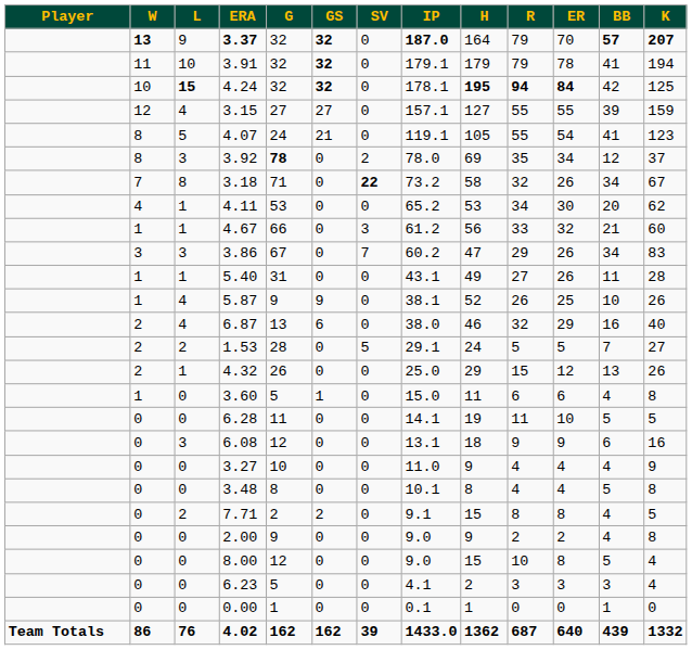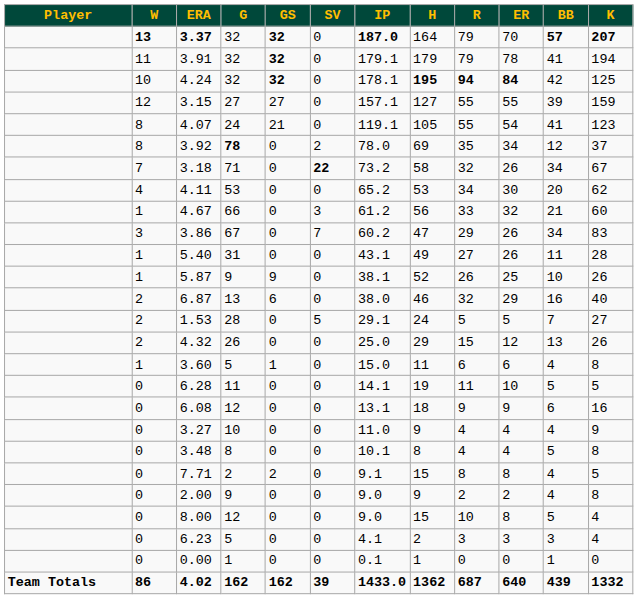- column: L | 9 | 10 | 15 | 4 | 5 | 3 | 8 | 1 | 1 | 3 | 1 | 4 | 4 | 2 | 1 | 0 | 0 | 3 | 0 | 0 | 2 | 0 | 0 | 0 | 0 | 76
